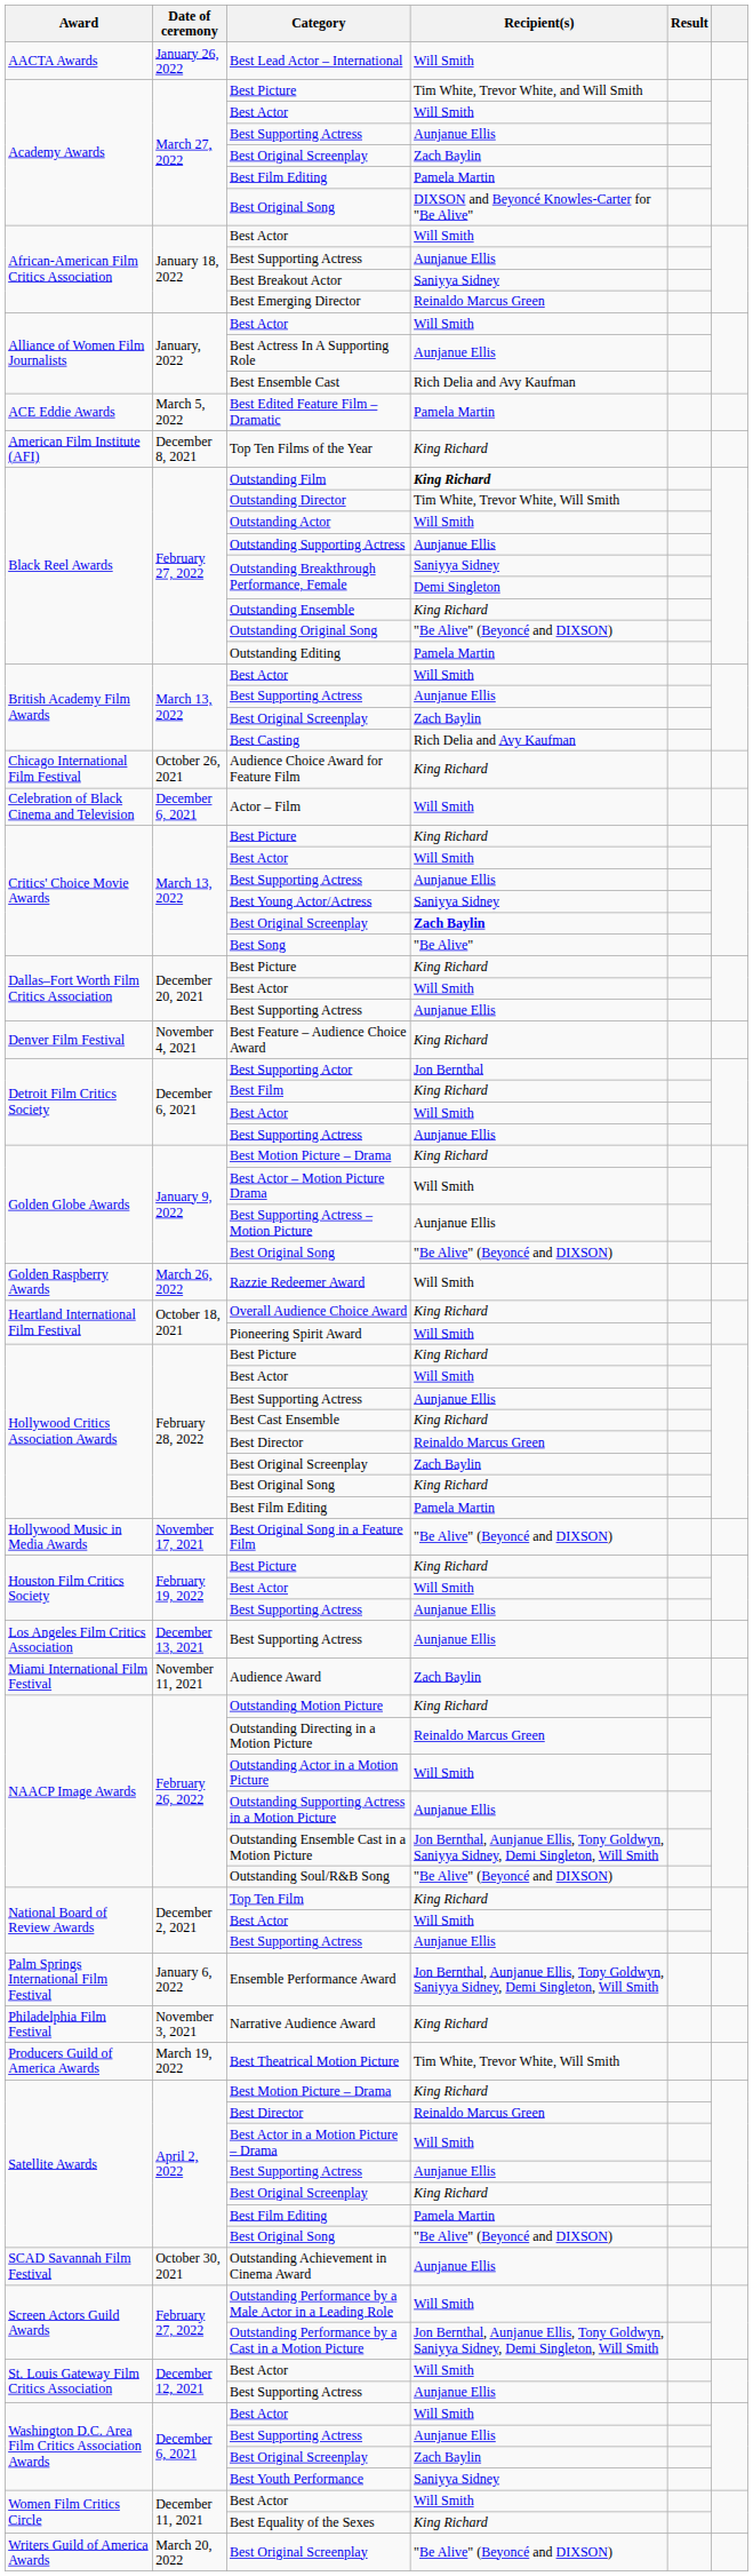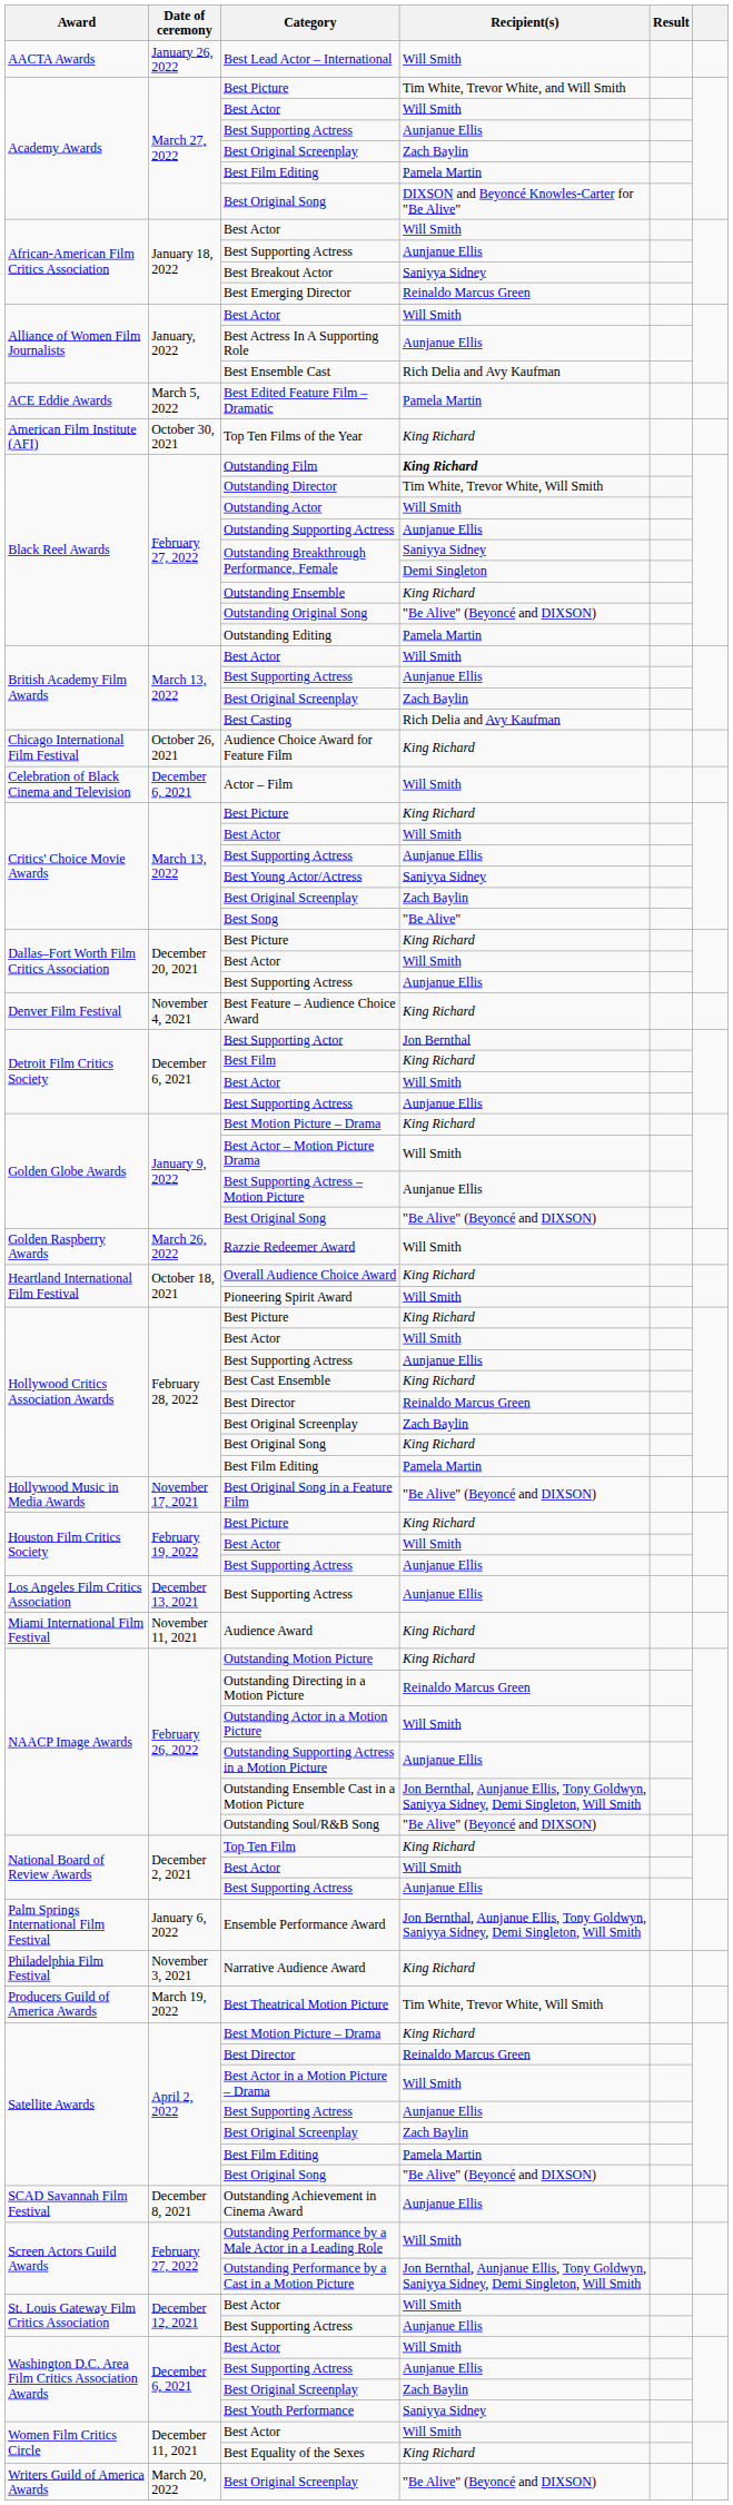Top Ten Films of the Year | Date of ceremony: December 8, 2021 -> October 30, 2021
Critics' Choice Movie Awards / Best Original Screenplay | Recipient(s): bold -> normal
Audience Award | Recipient(s): Zach Baylin -> King Richard
Satellite Awards / Best Original Screenplay | Recipient(s): King Richard -> Zach Baylin
Outstanding Achievement in Cinema Award | Date of ceremony: October 30, 2021 -> December 8, 2021
